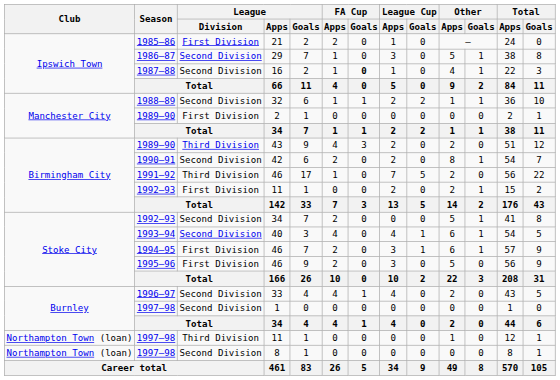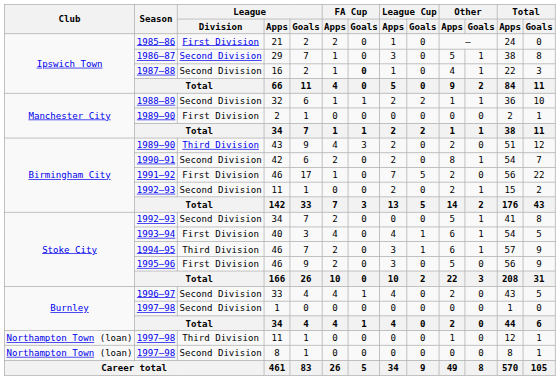1991–92 / 46 | League / Division: Third Division -> First Division
1992–93 / 11 | League / Division: First Division -> Second Division
40 | League / Division: Second Division -> First Division
1994–95 / 46 | League / Division: First Division -> Third Division
